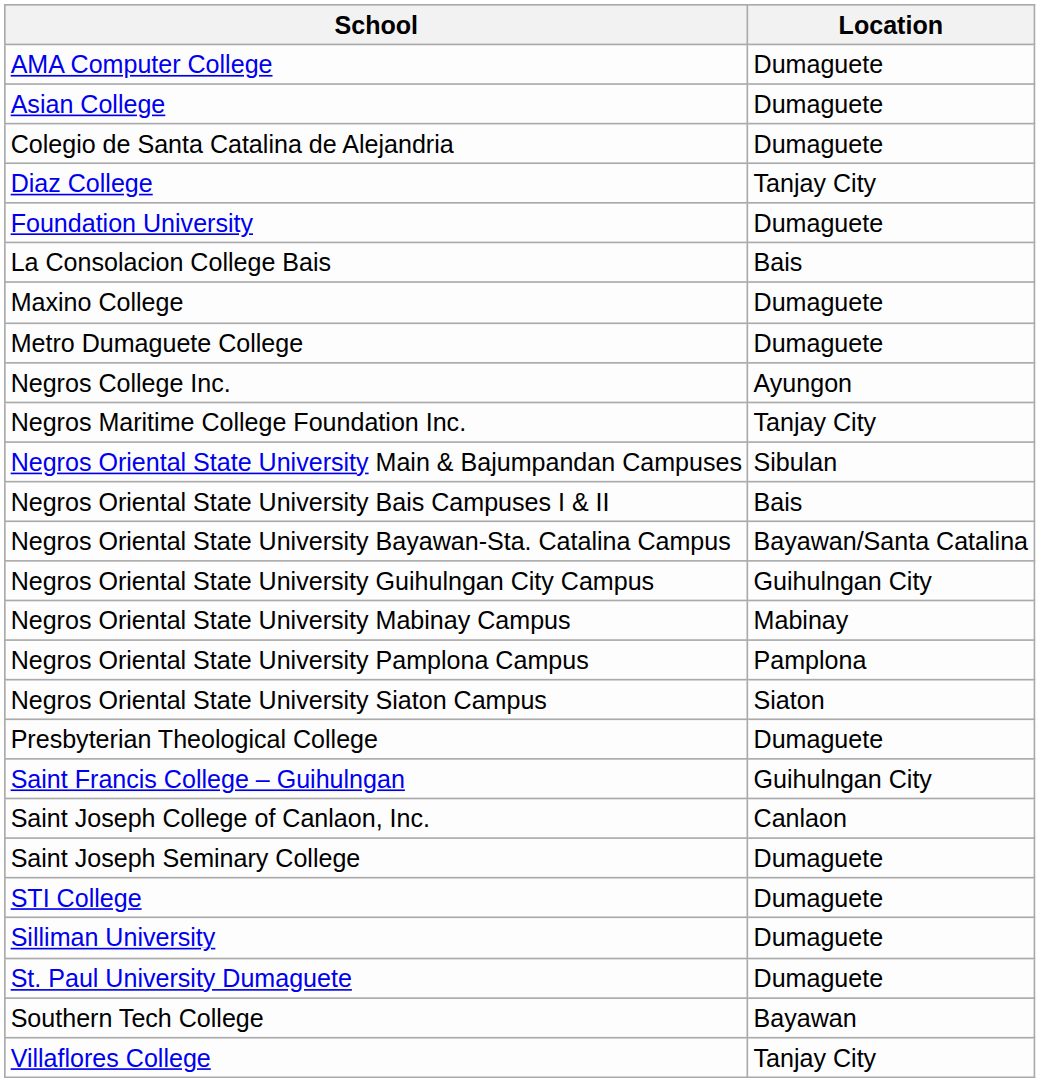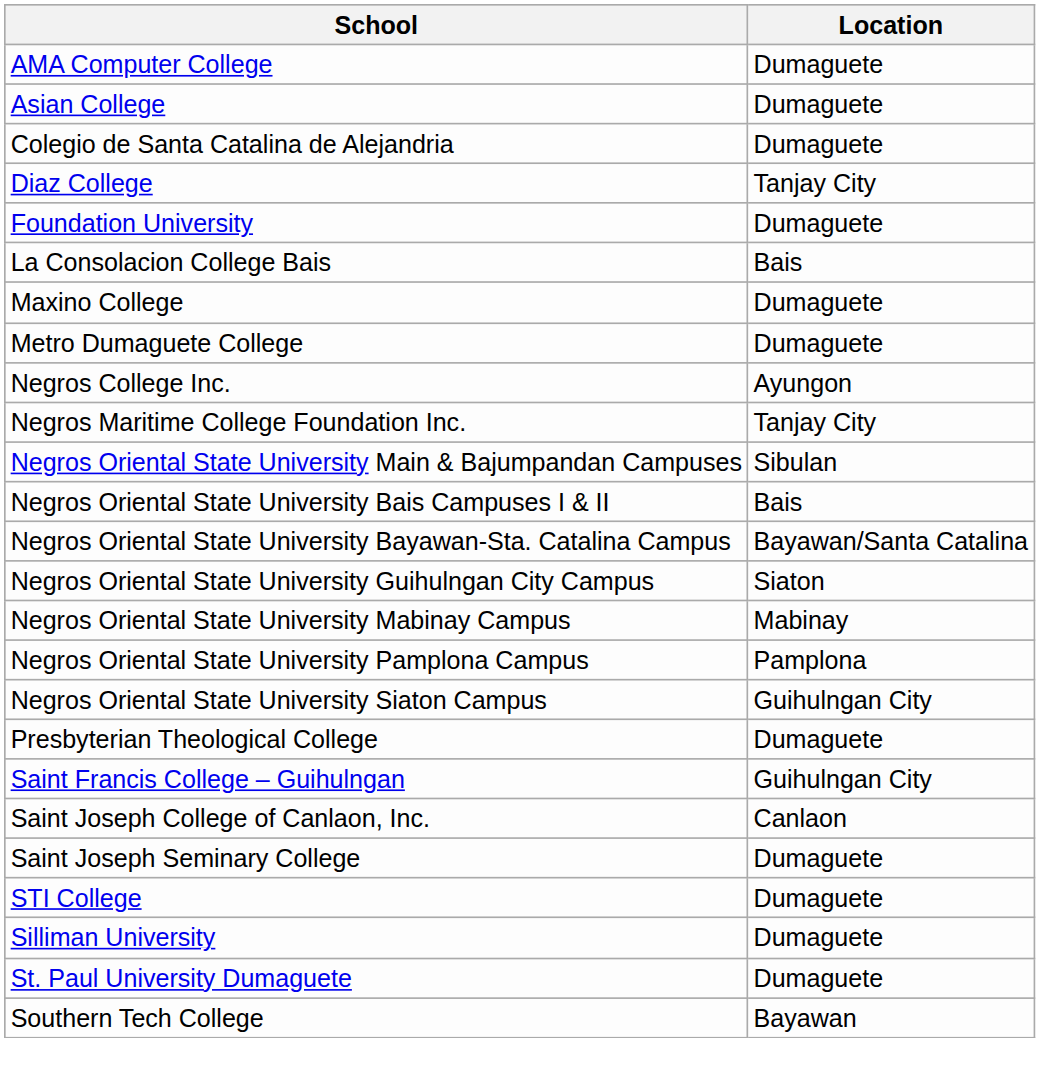Negros Oriental State University Guihulngan City Campus | Location: Guihulngan City -> Siaton
Negros Oriental State University Siaton Campus | Location: Siaton -> Guihulngan City
- row: Villaflores College | Tanjay City
